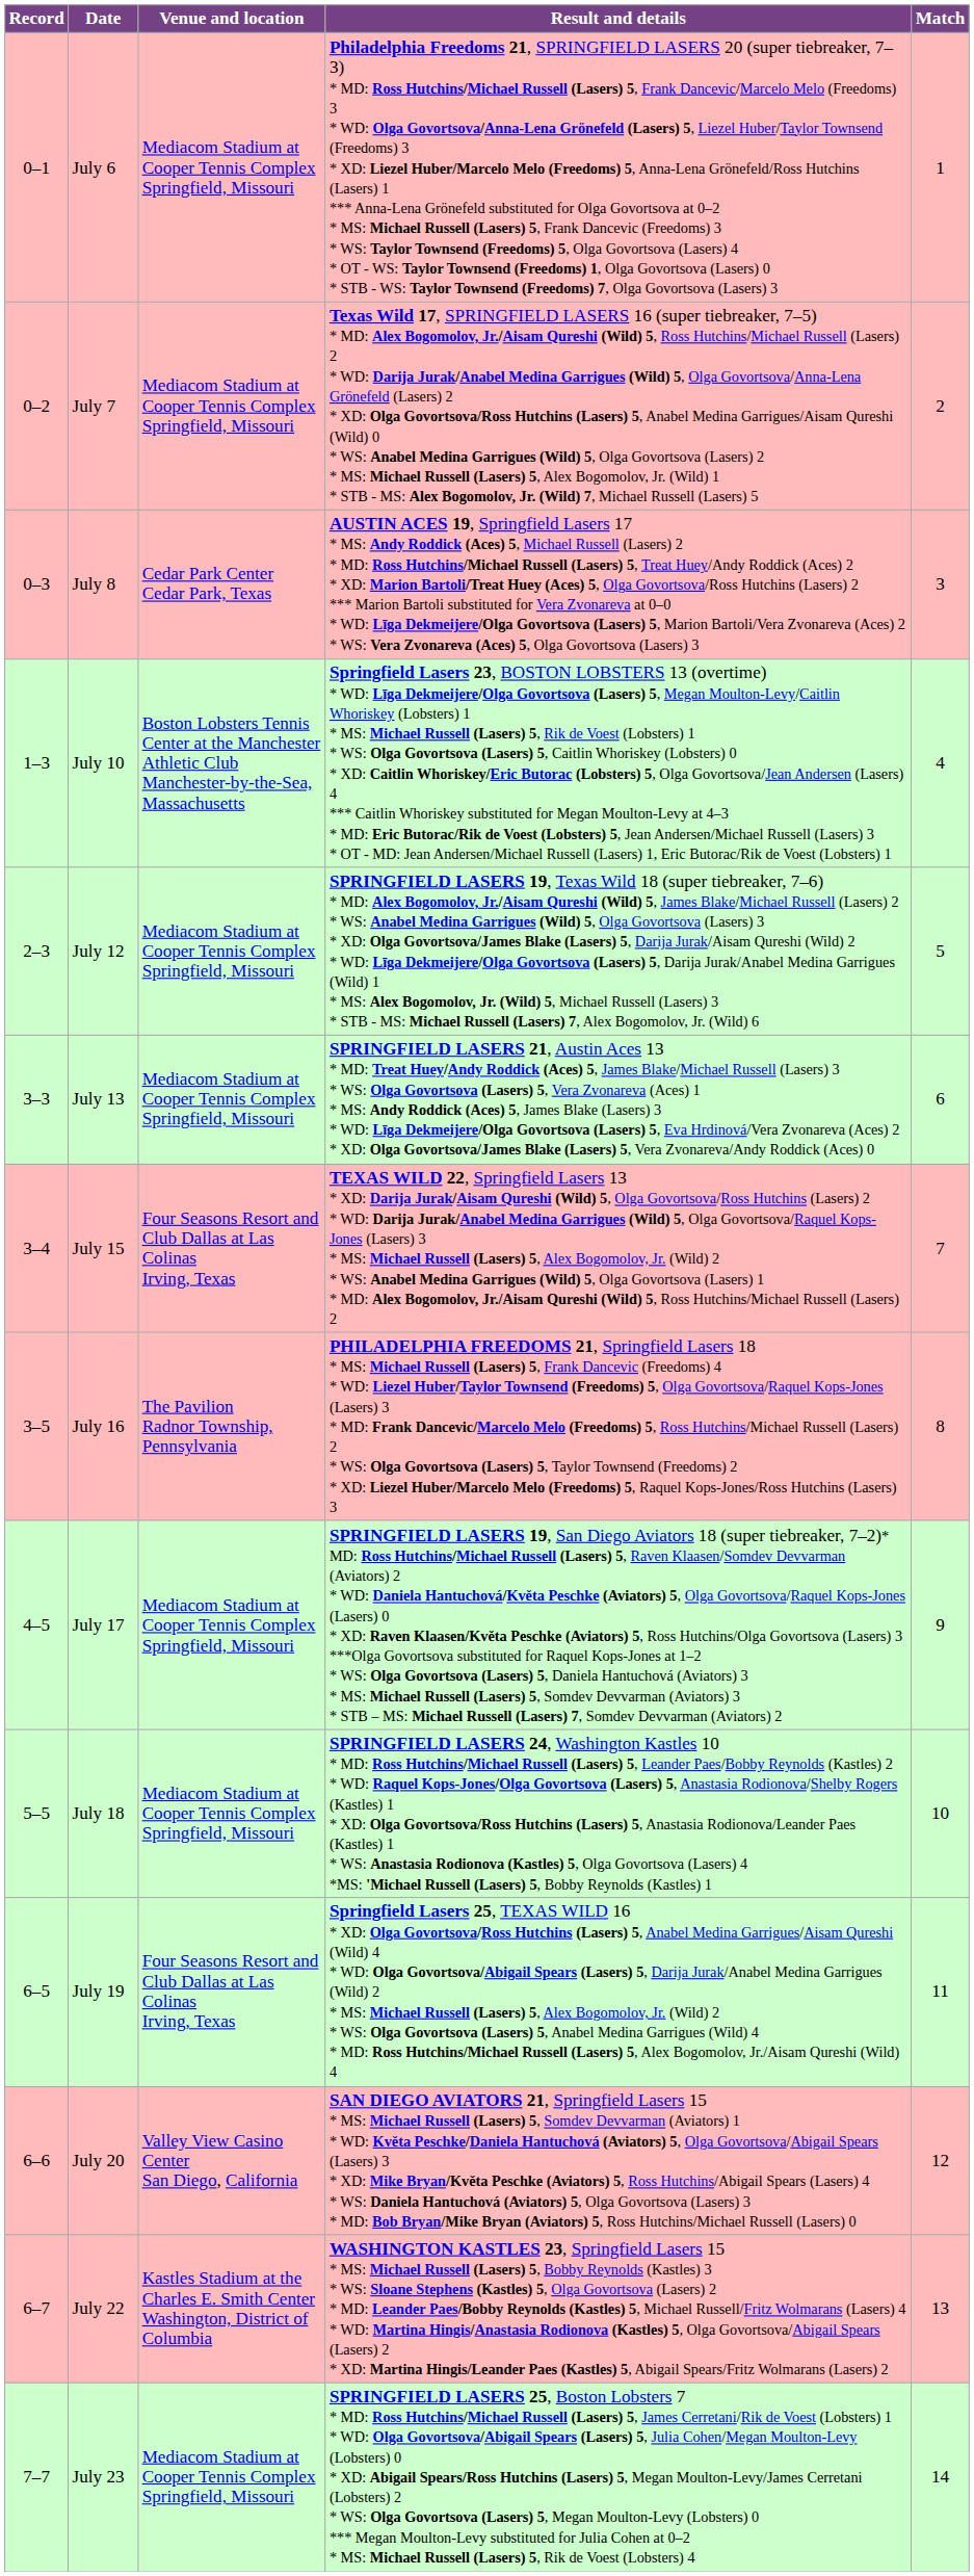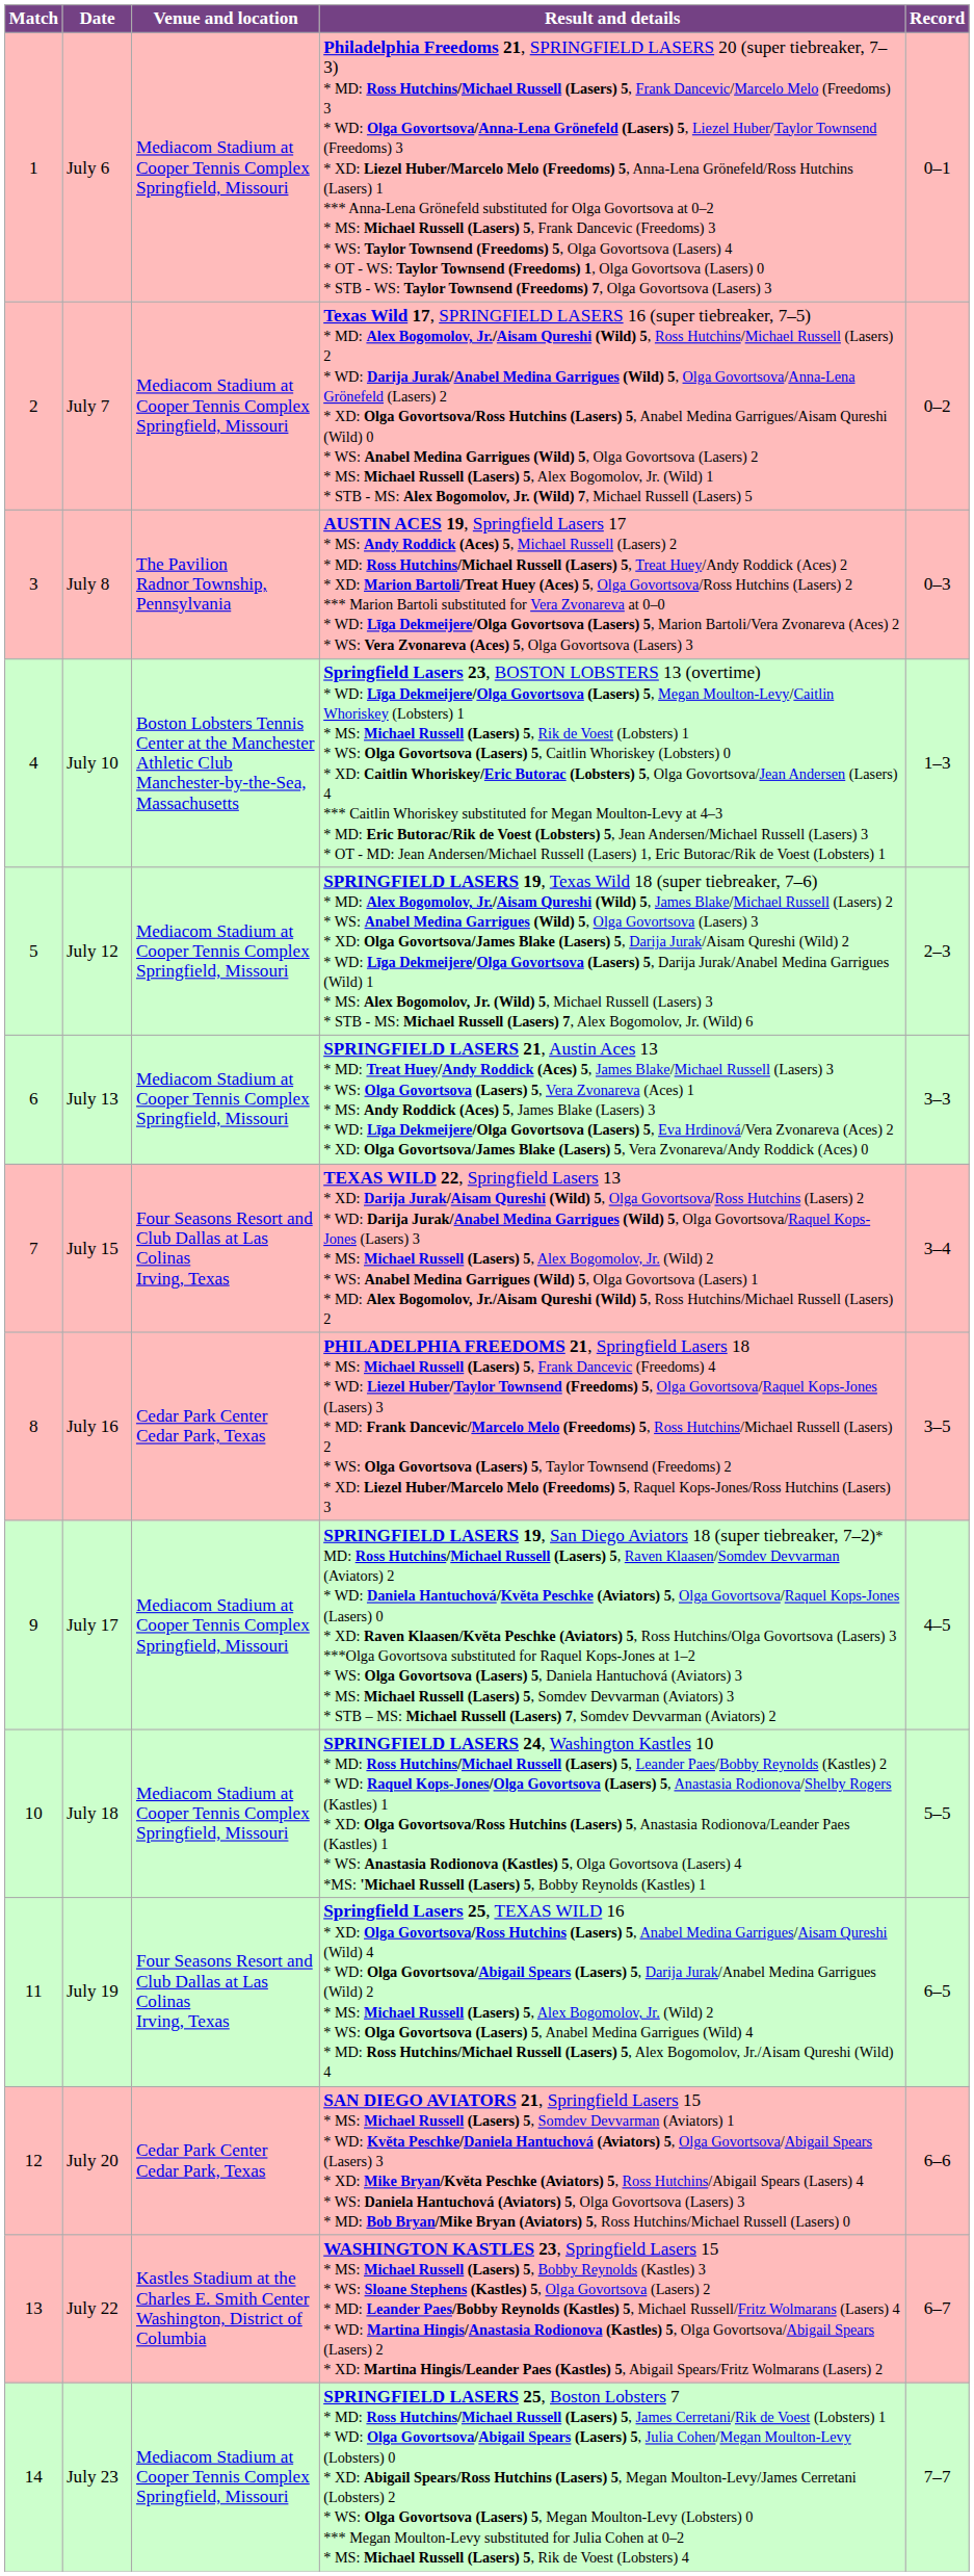columns swapped: Match <-> Record
July 8 | Venue and location: Cedar Park Center Cedar Park, Texas -> The Pavilion Radnor Township, Pennsylvania
July 16 | Venue and location: The Pavilion Radnor Township, Pennsylvania -> Cedar Park Center Cedar Park, Texas
July 20 | Venue and location: Valley View Casino Center San Diego, California -> Cedar Park Center Cedar Park, Texas
